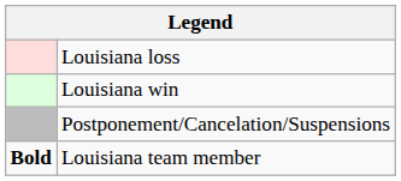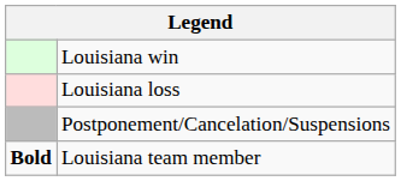rows swapped: Louisiana win <-> Louisiana loss
